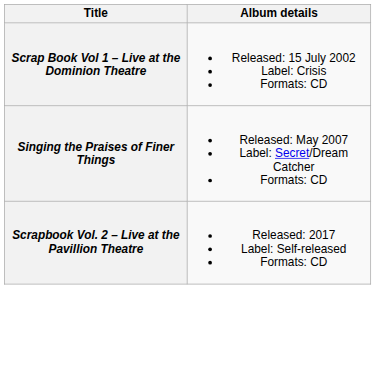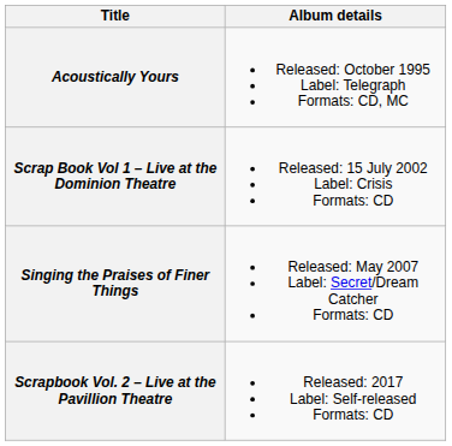+ row: Acoustically Yours | Released: October 1995 Label: Telegraph Formats: CD, MC
